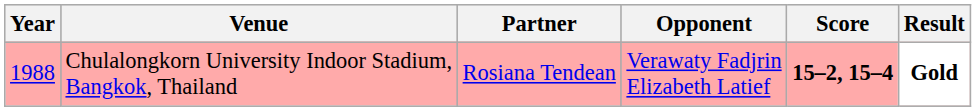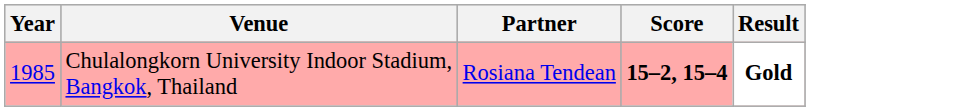- column: Opponent | Verawaty Fadjrin Elizabeth Latief
Chulalongkorn University Indoor Stadium, Bangkok, Thailand | Year: 1988 -> 1985
